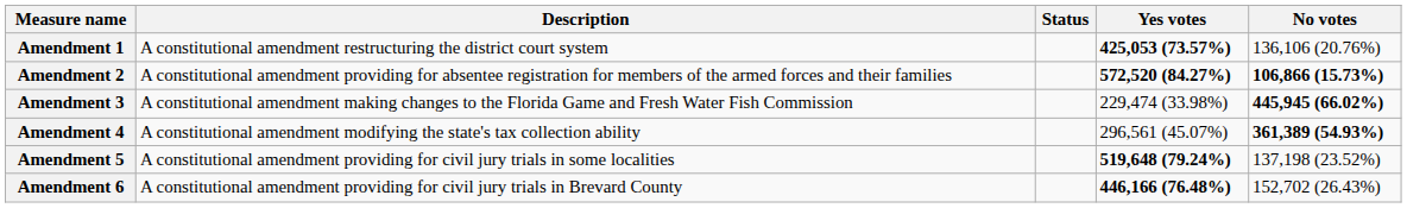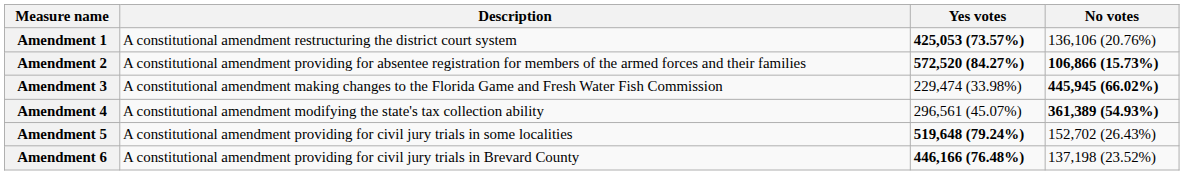- column: Status
Amendment 5 | No votes: 137,198 (23.52%) -> 152,702 (26.43%)
Amendment 6 | No votes: 152,702 (26.43%) -> 137,198 (23.52%)
